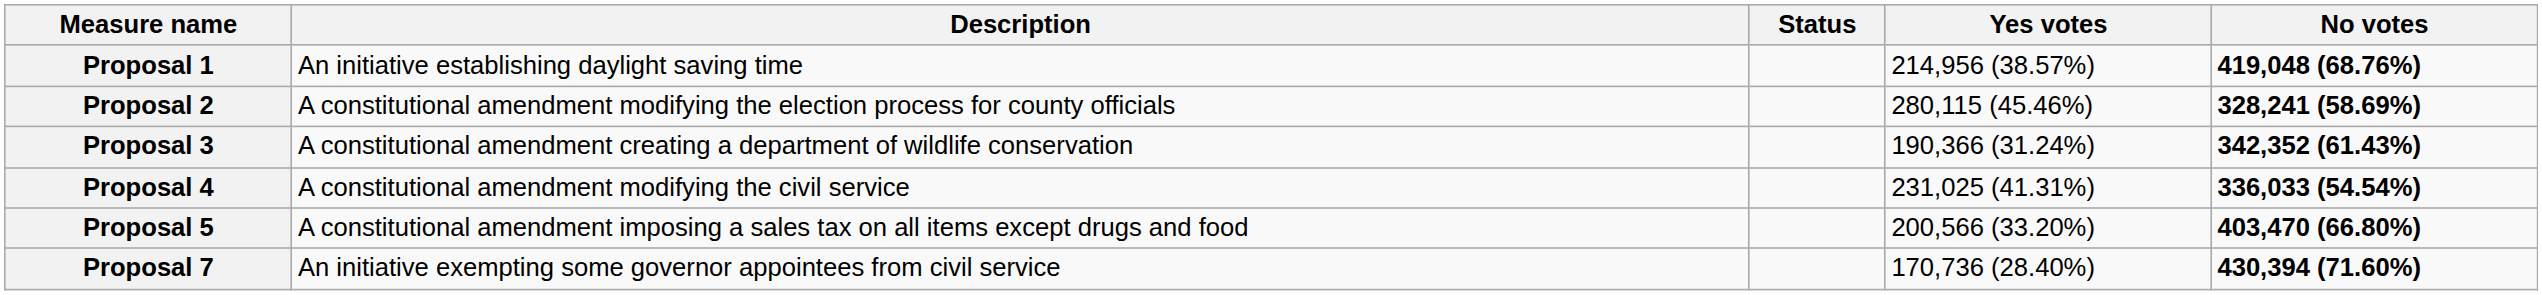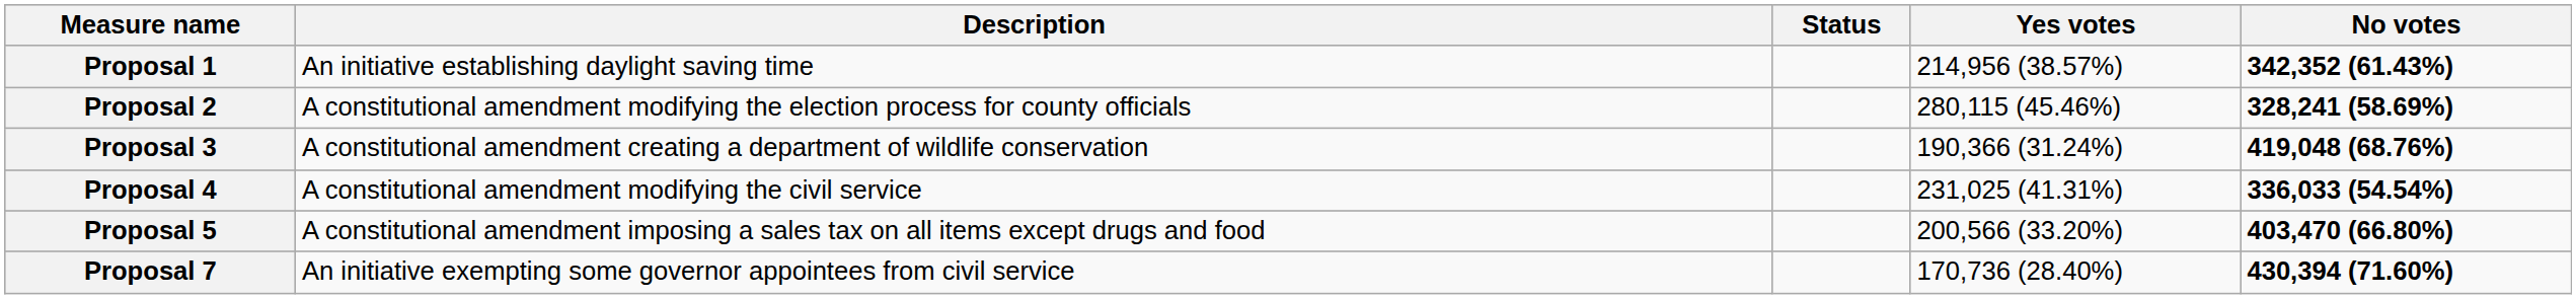Proposal 1 | No votes: 419,048 (68.76%) -> 342,352 (61.43%)
Proposal 3 | No votes: 342,352 (61.43%) -> 419,048 (68.76%)
